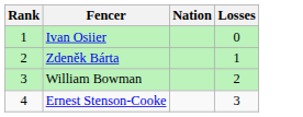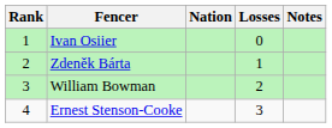+ column: Notes
